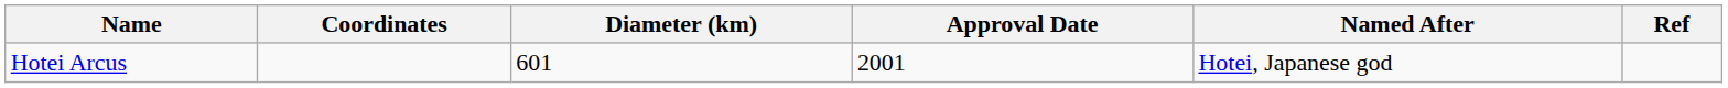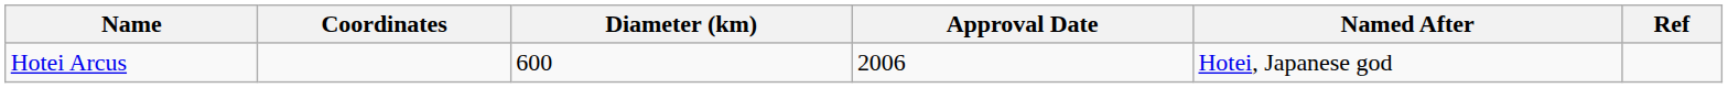Hotei Arcus | Diameter (km): 601 -> 600
Hotei Arcus | Approval Date: 2001 -> 2006
